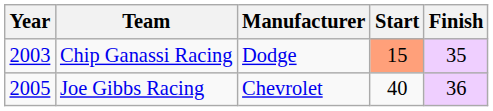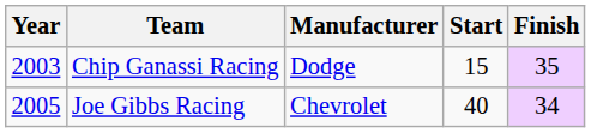Chip Ganassi Racing | Start: lightsalmon background -> no background
Joe Gibbs Racing | Finish: 36 -> 34
